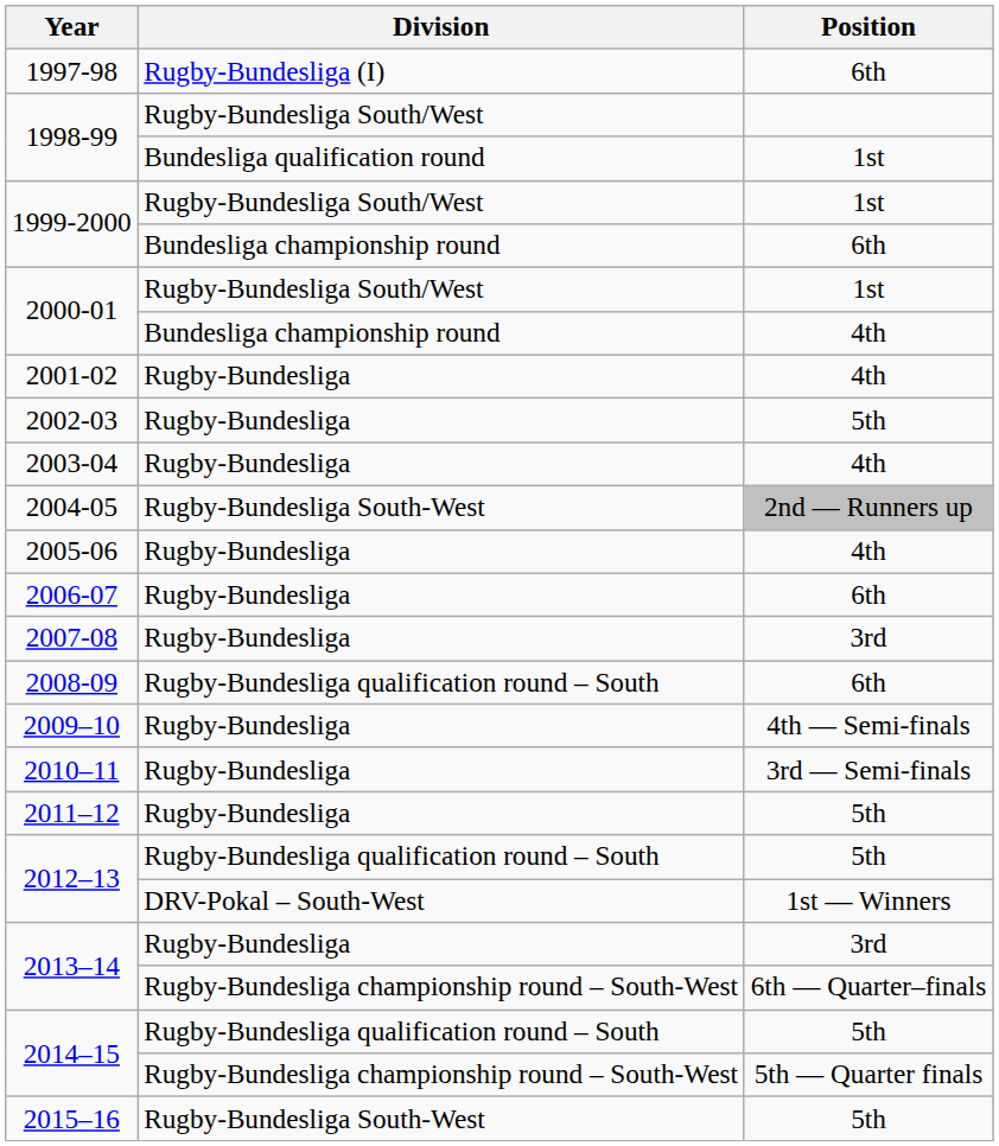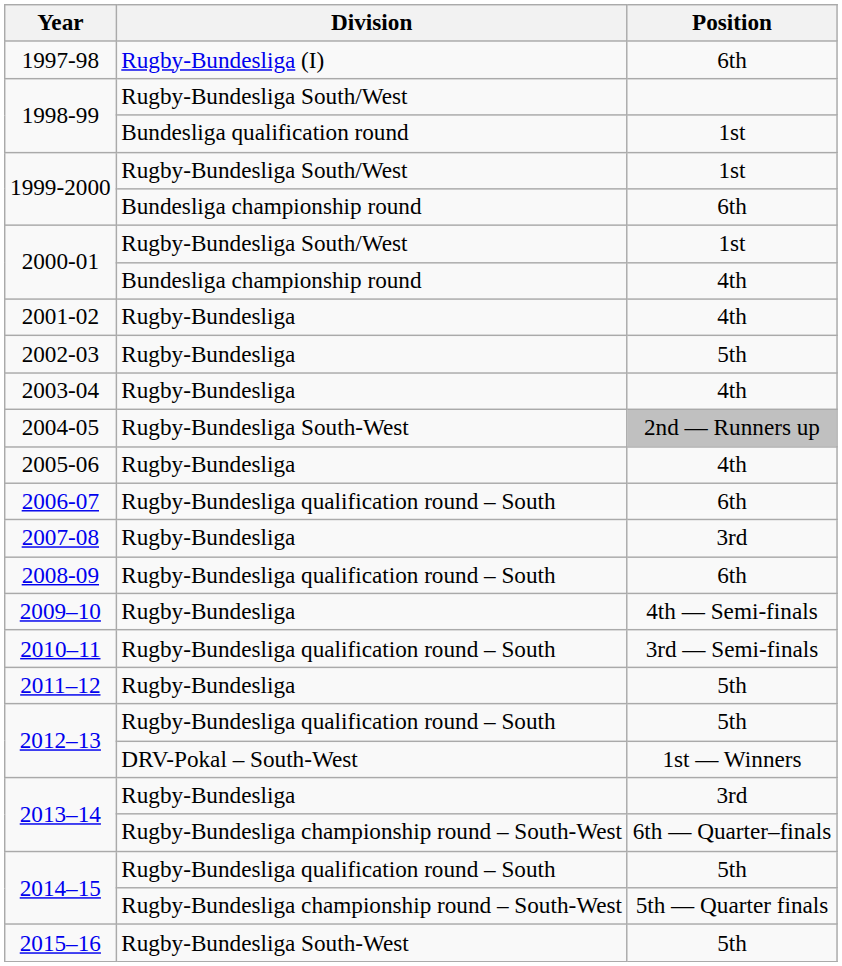2006-07 | Division: Rugby-Bundesliga -> Rugby-Bundesliga qualification round – South
2010–11 | Division: Rugby-Bundesliga -> Rugby-Bundesliga qualification round – South
